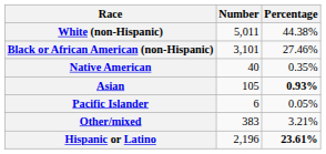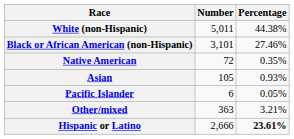Native American | Number: 40 -> 72
Asian | Percentage: bold -> normal
Other/mixed | Number: 383 -> 363
Hispanic or Latino | Number: 2,196 -> 2,666
